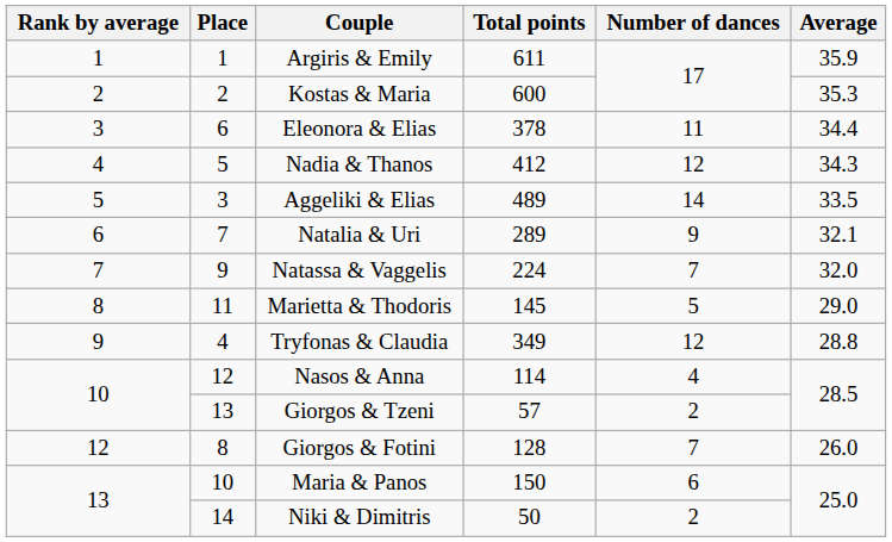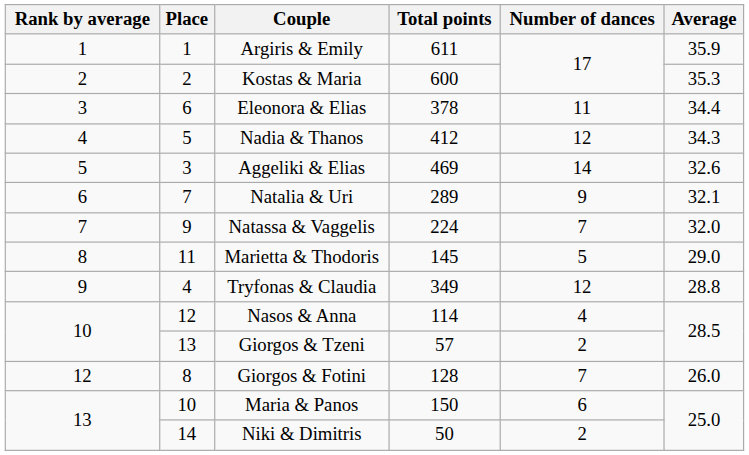Aggeliki & Elias | Total points: 489 -> 469
Aggeliki & Elias | Average: 33.5 -> 32.6
